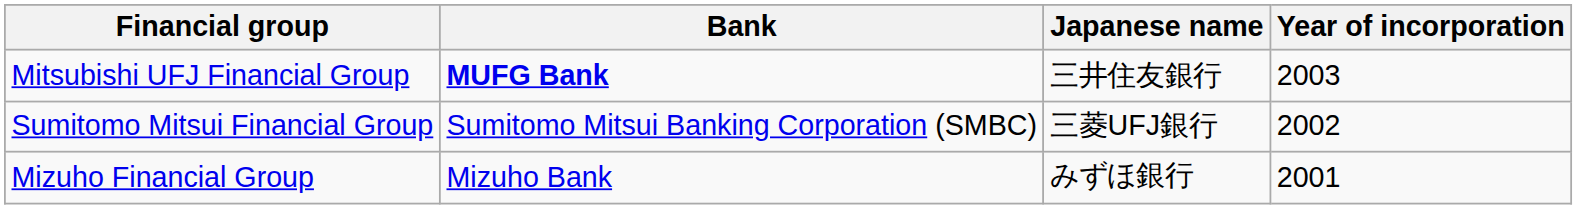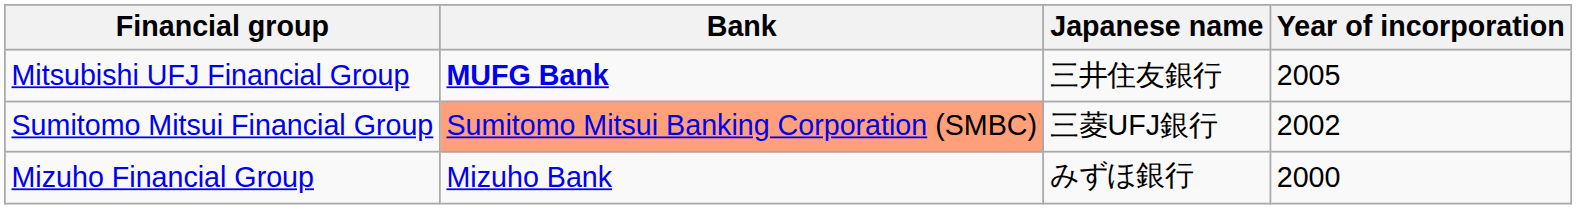Mitsubishi UFJ Financial Group | Year of incorporation: 2003 -> 2005
Sumitomo Mitsui Financial Group | Bank: no background -> lightsalmon background
Mizuho Financial Group | Year of incorporation: 2001 -> 2000
